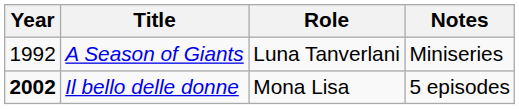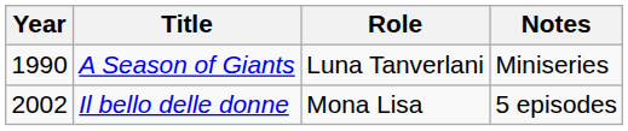A Season of Giants | Year: 1992 -> 1990
Il bello delle donne | Year: bold -> normal
